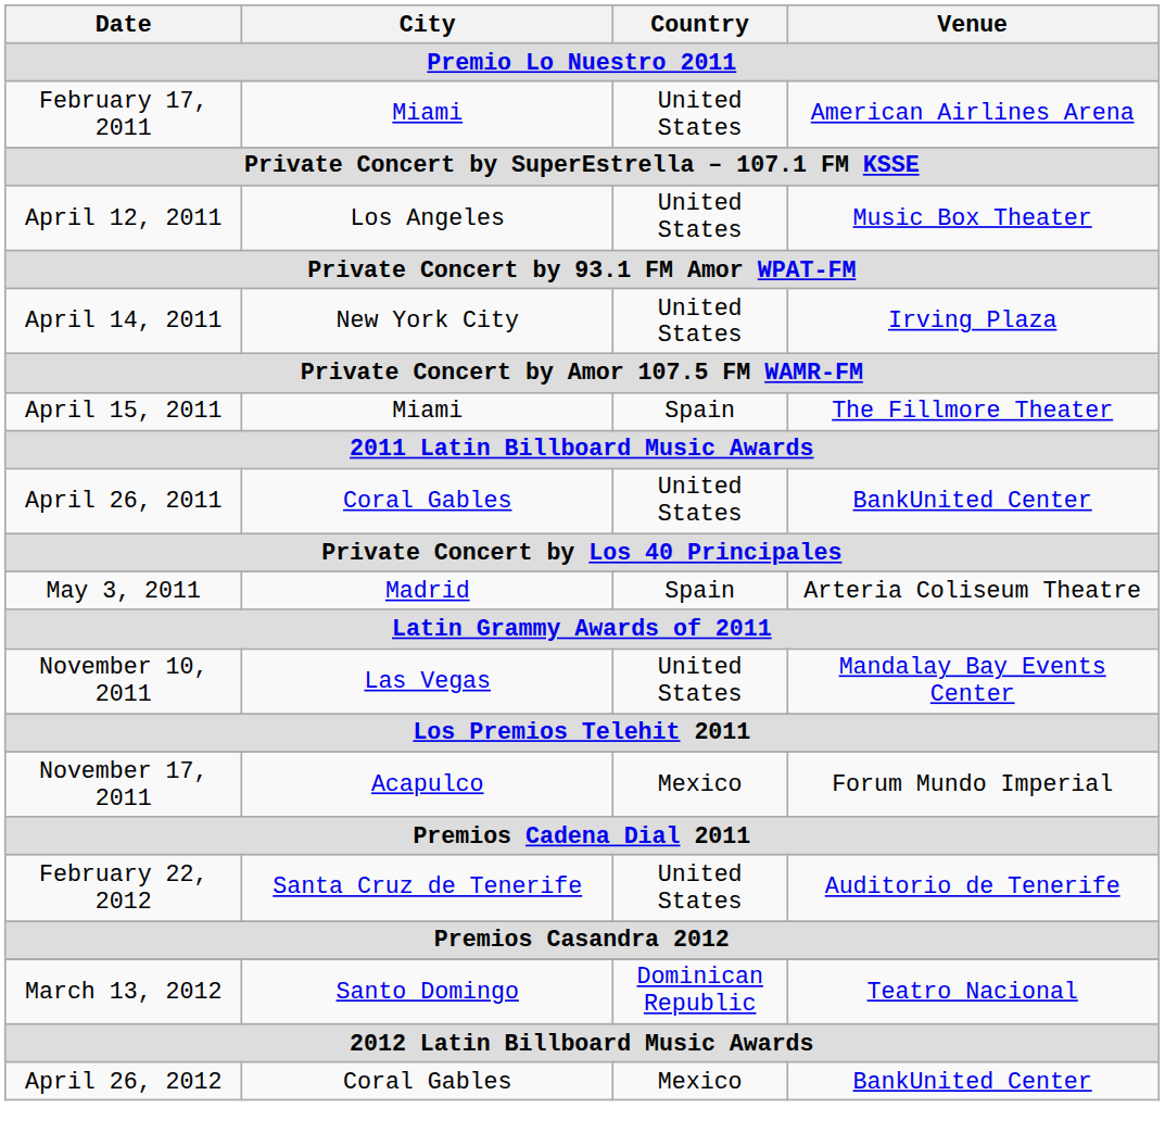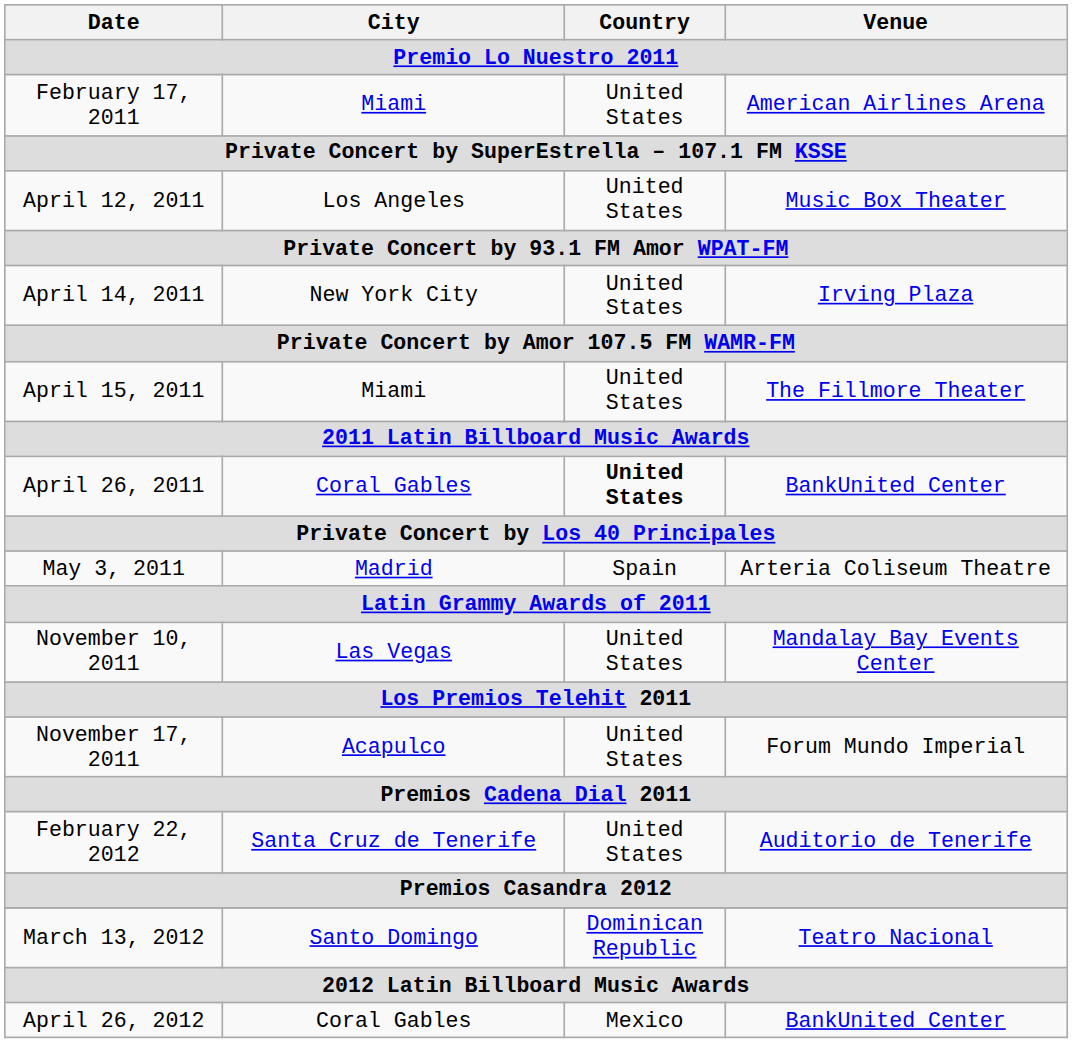April 15, 2011 | Country: Spain -> United States
April 26, 2011 | Country: normal -> bold
November 17, 2011 | Country: Mexico -> United States
